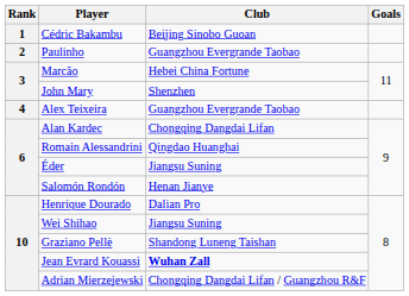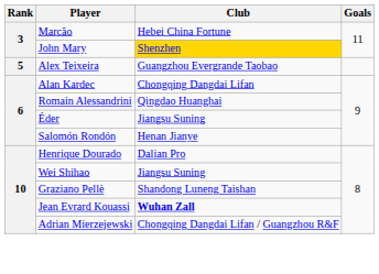- row: 1 | Cédric Bakambu | Beijing Sinobo Guoan
- row: 2 | Paulinho | Guangzhou Evergrande Taobao
John Mary | Club: no background -> gold background
Alex Teixeira | Rank: 4 -> 5
